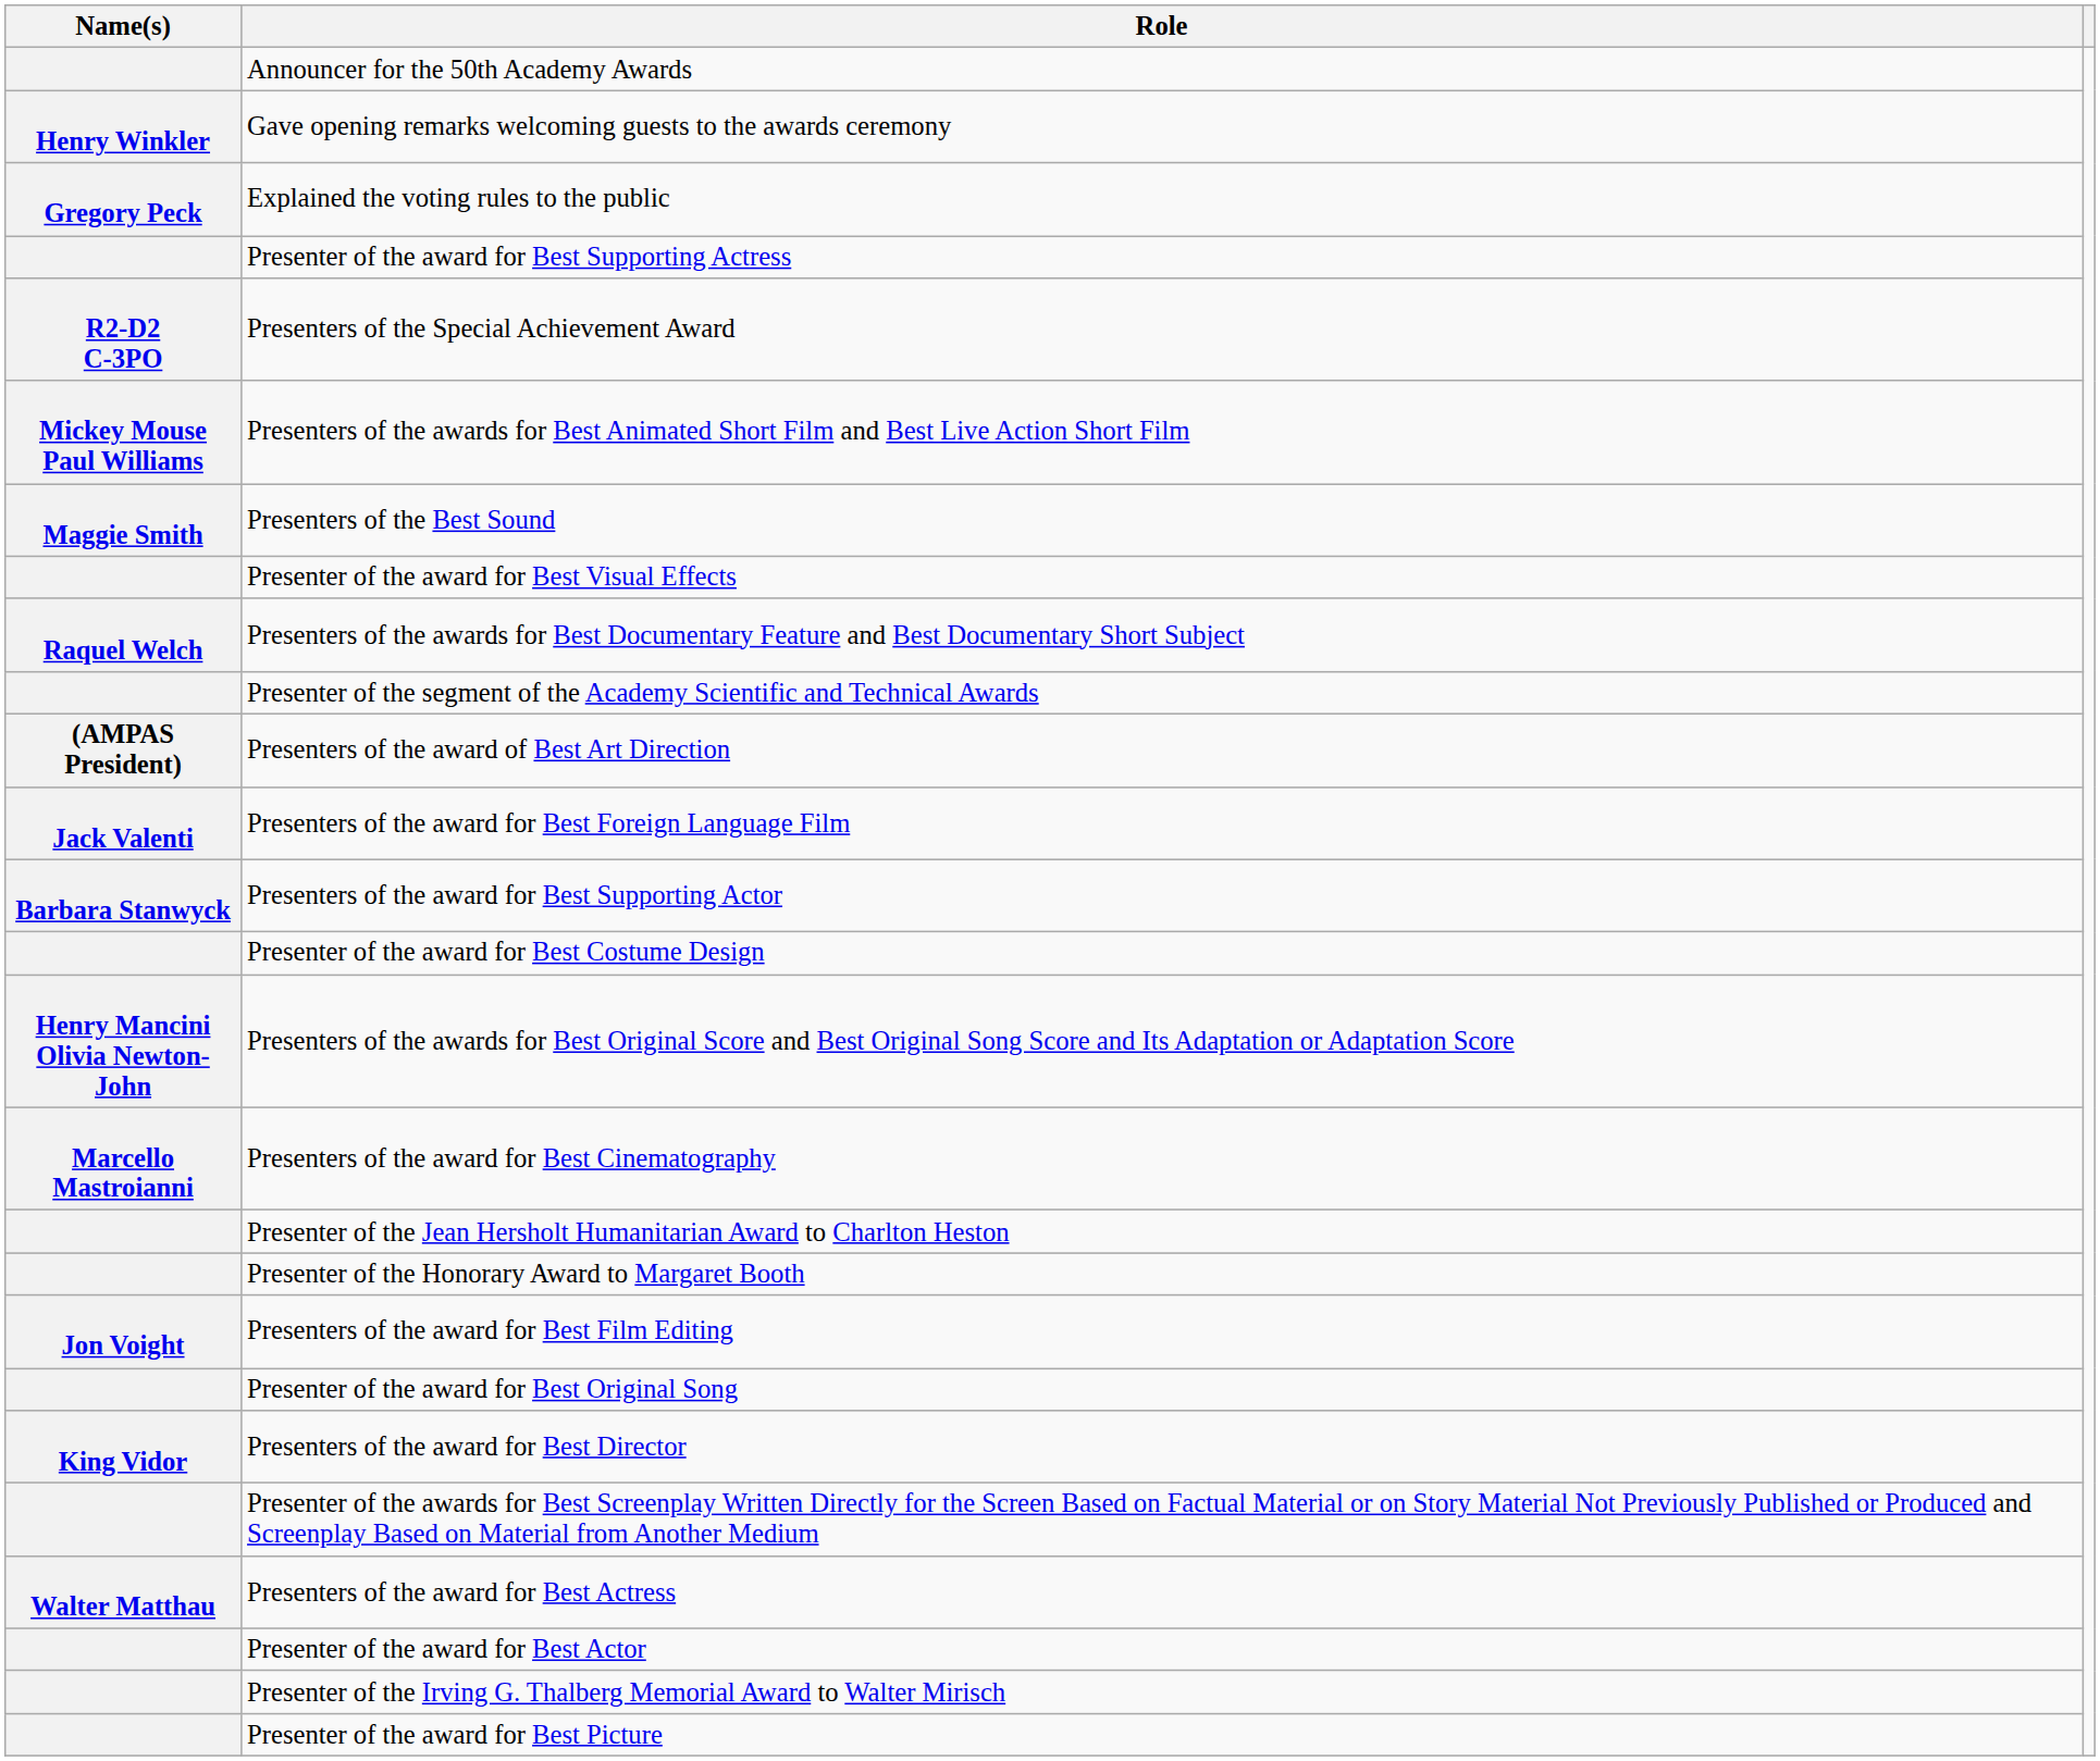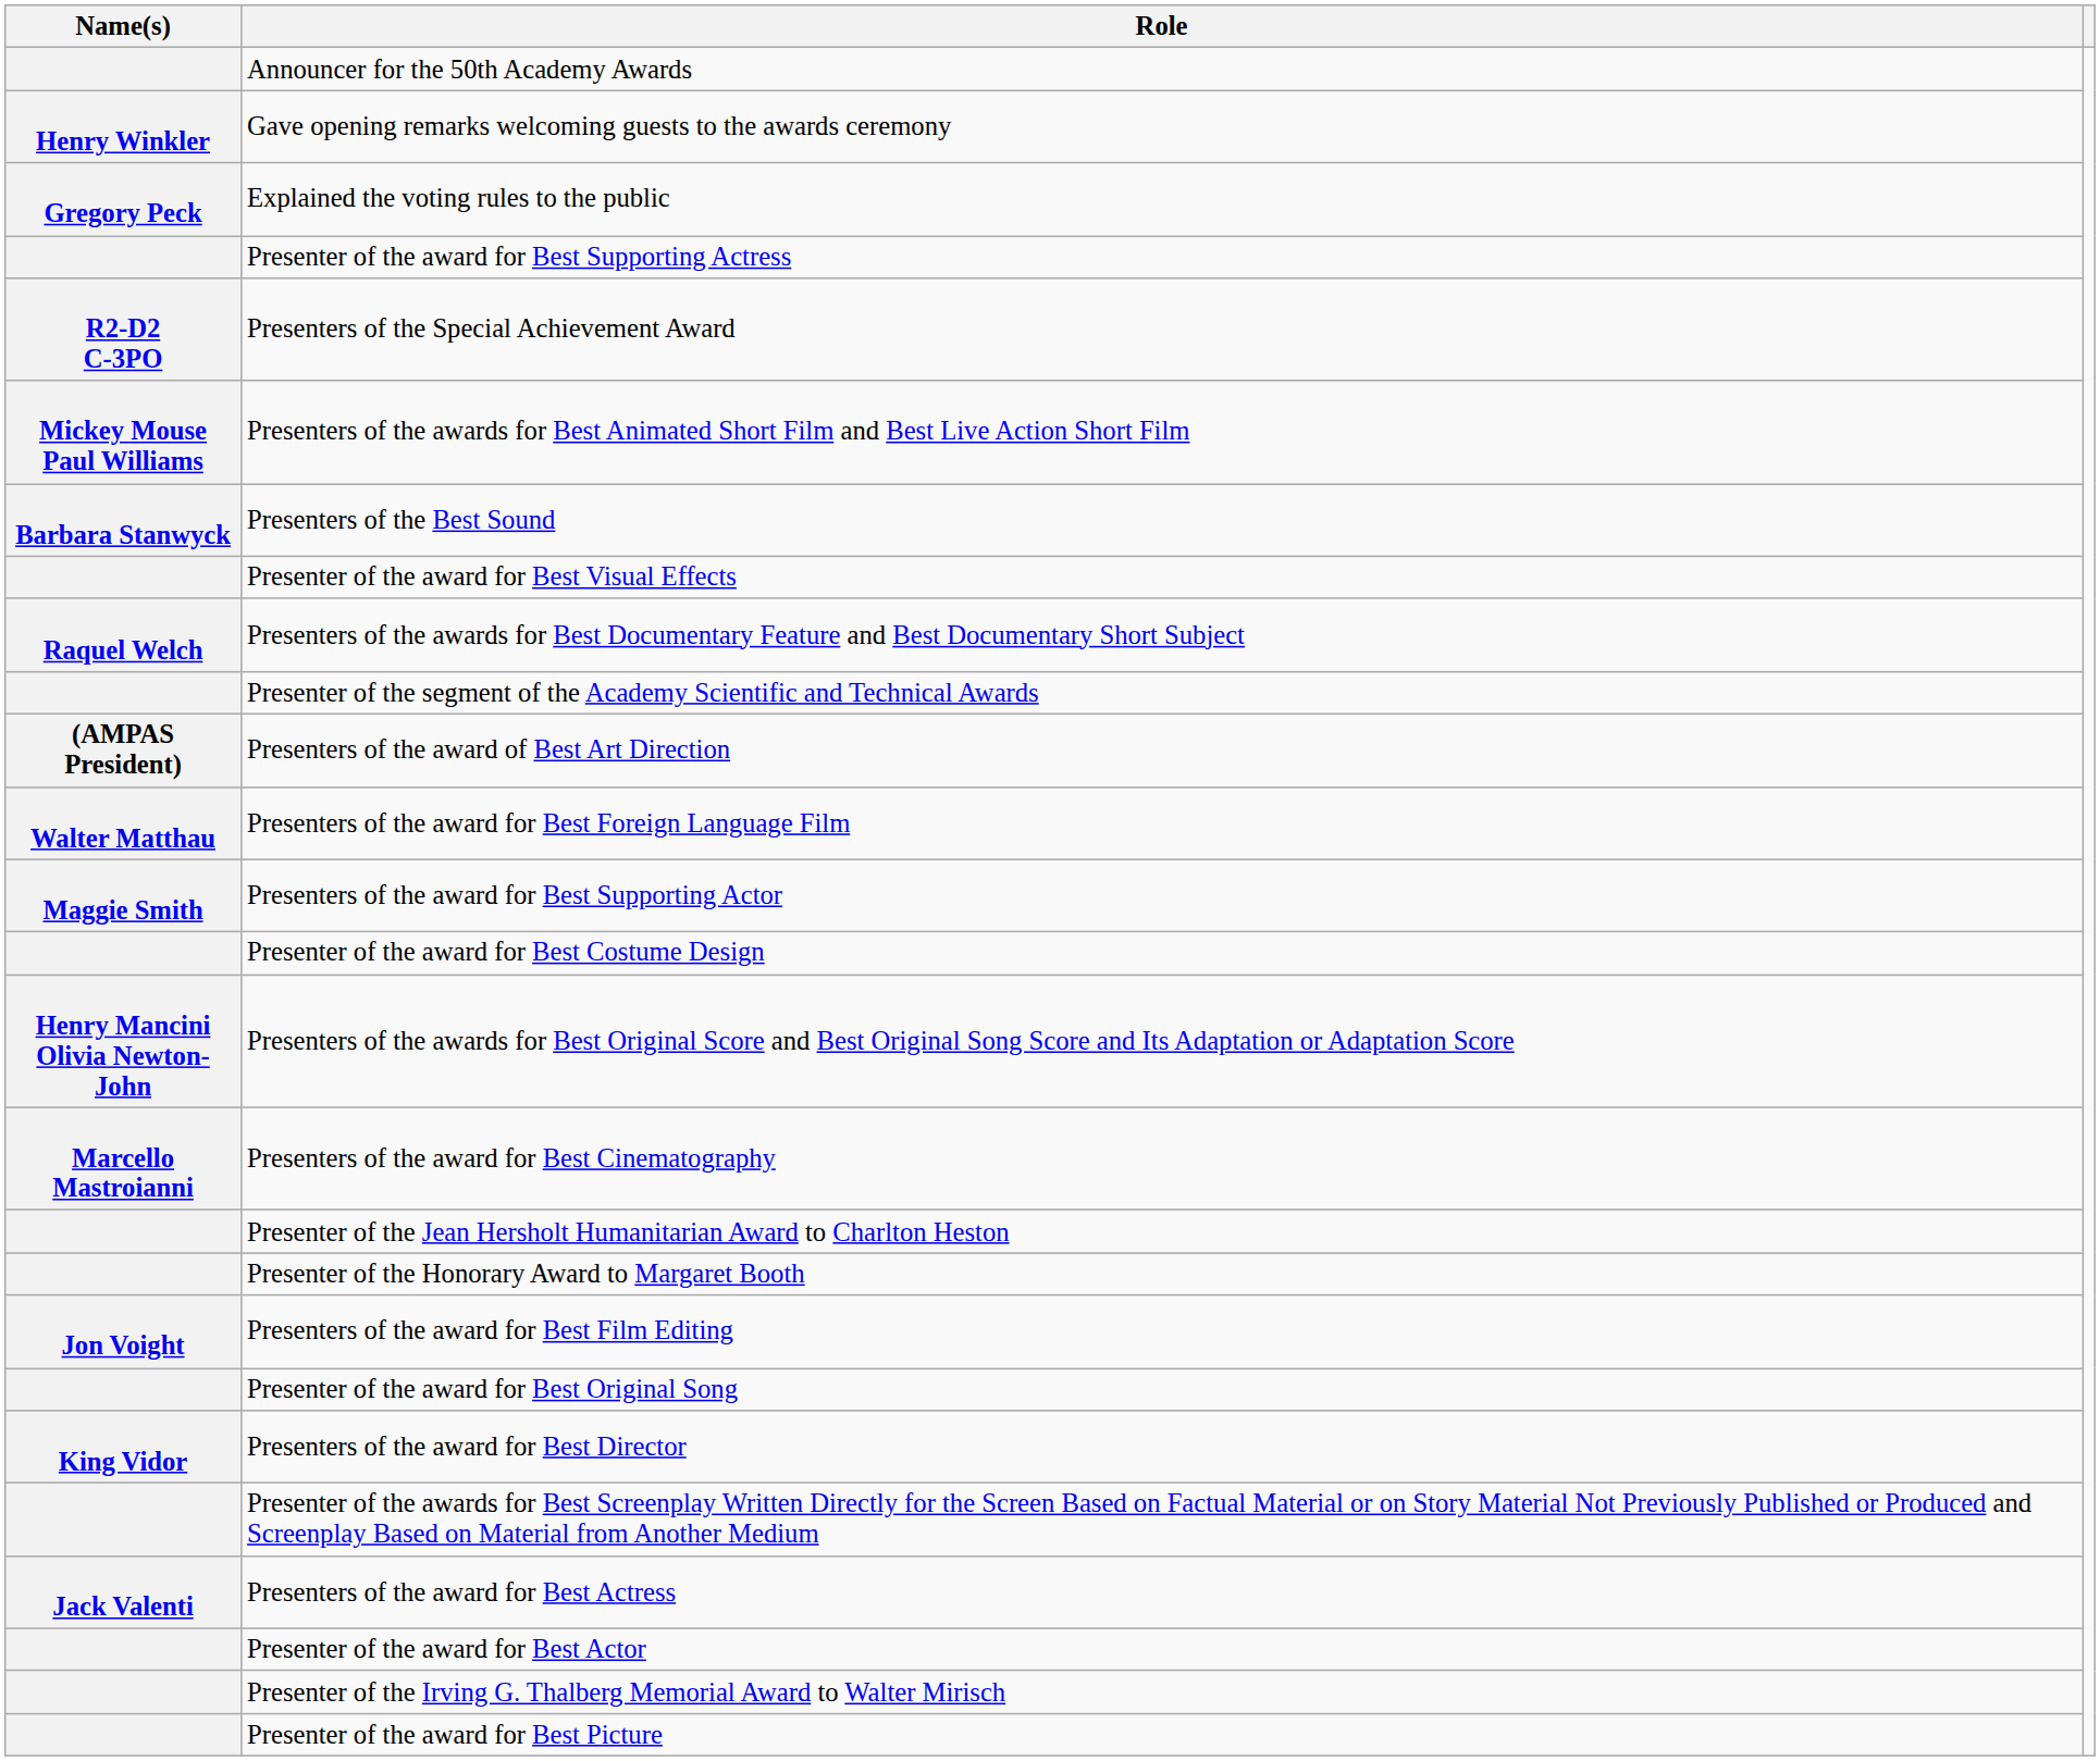Presenters of the Best Sound | Name(s): Maggie Smith -> Barbara Stanwyck
Presenters of the award for Best Foreign Language Film | Name(s): Jack Valenti -> Walter Matthau
Presenters of the award for Best Supporting Actor | Name(s): Barbara Stanwyck -> Maggie Smith
Presenters of the award for Best Actress | Name(s): Walter Matthau -> Jack Valenti
